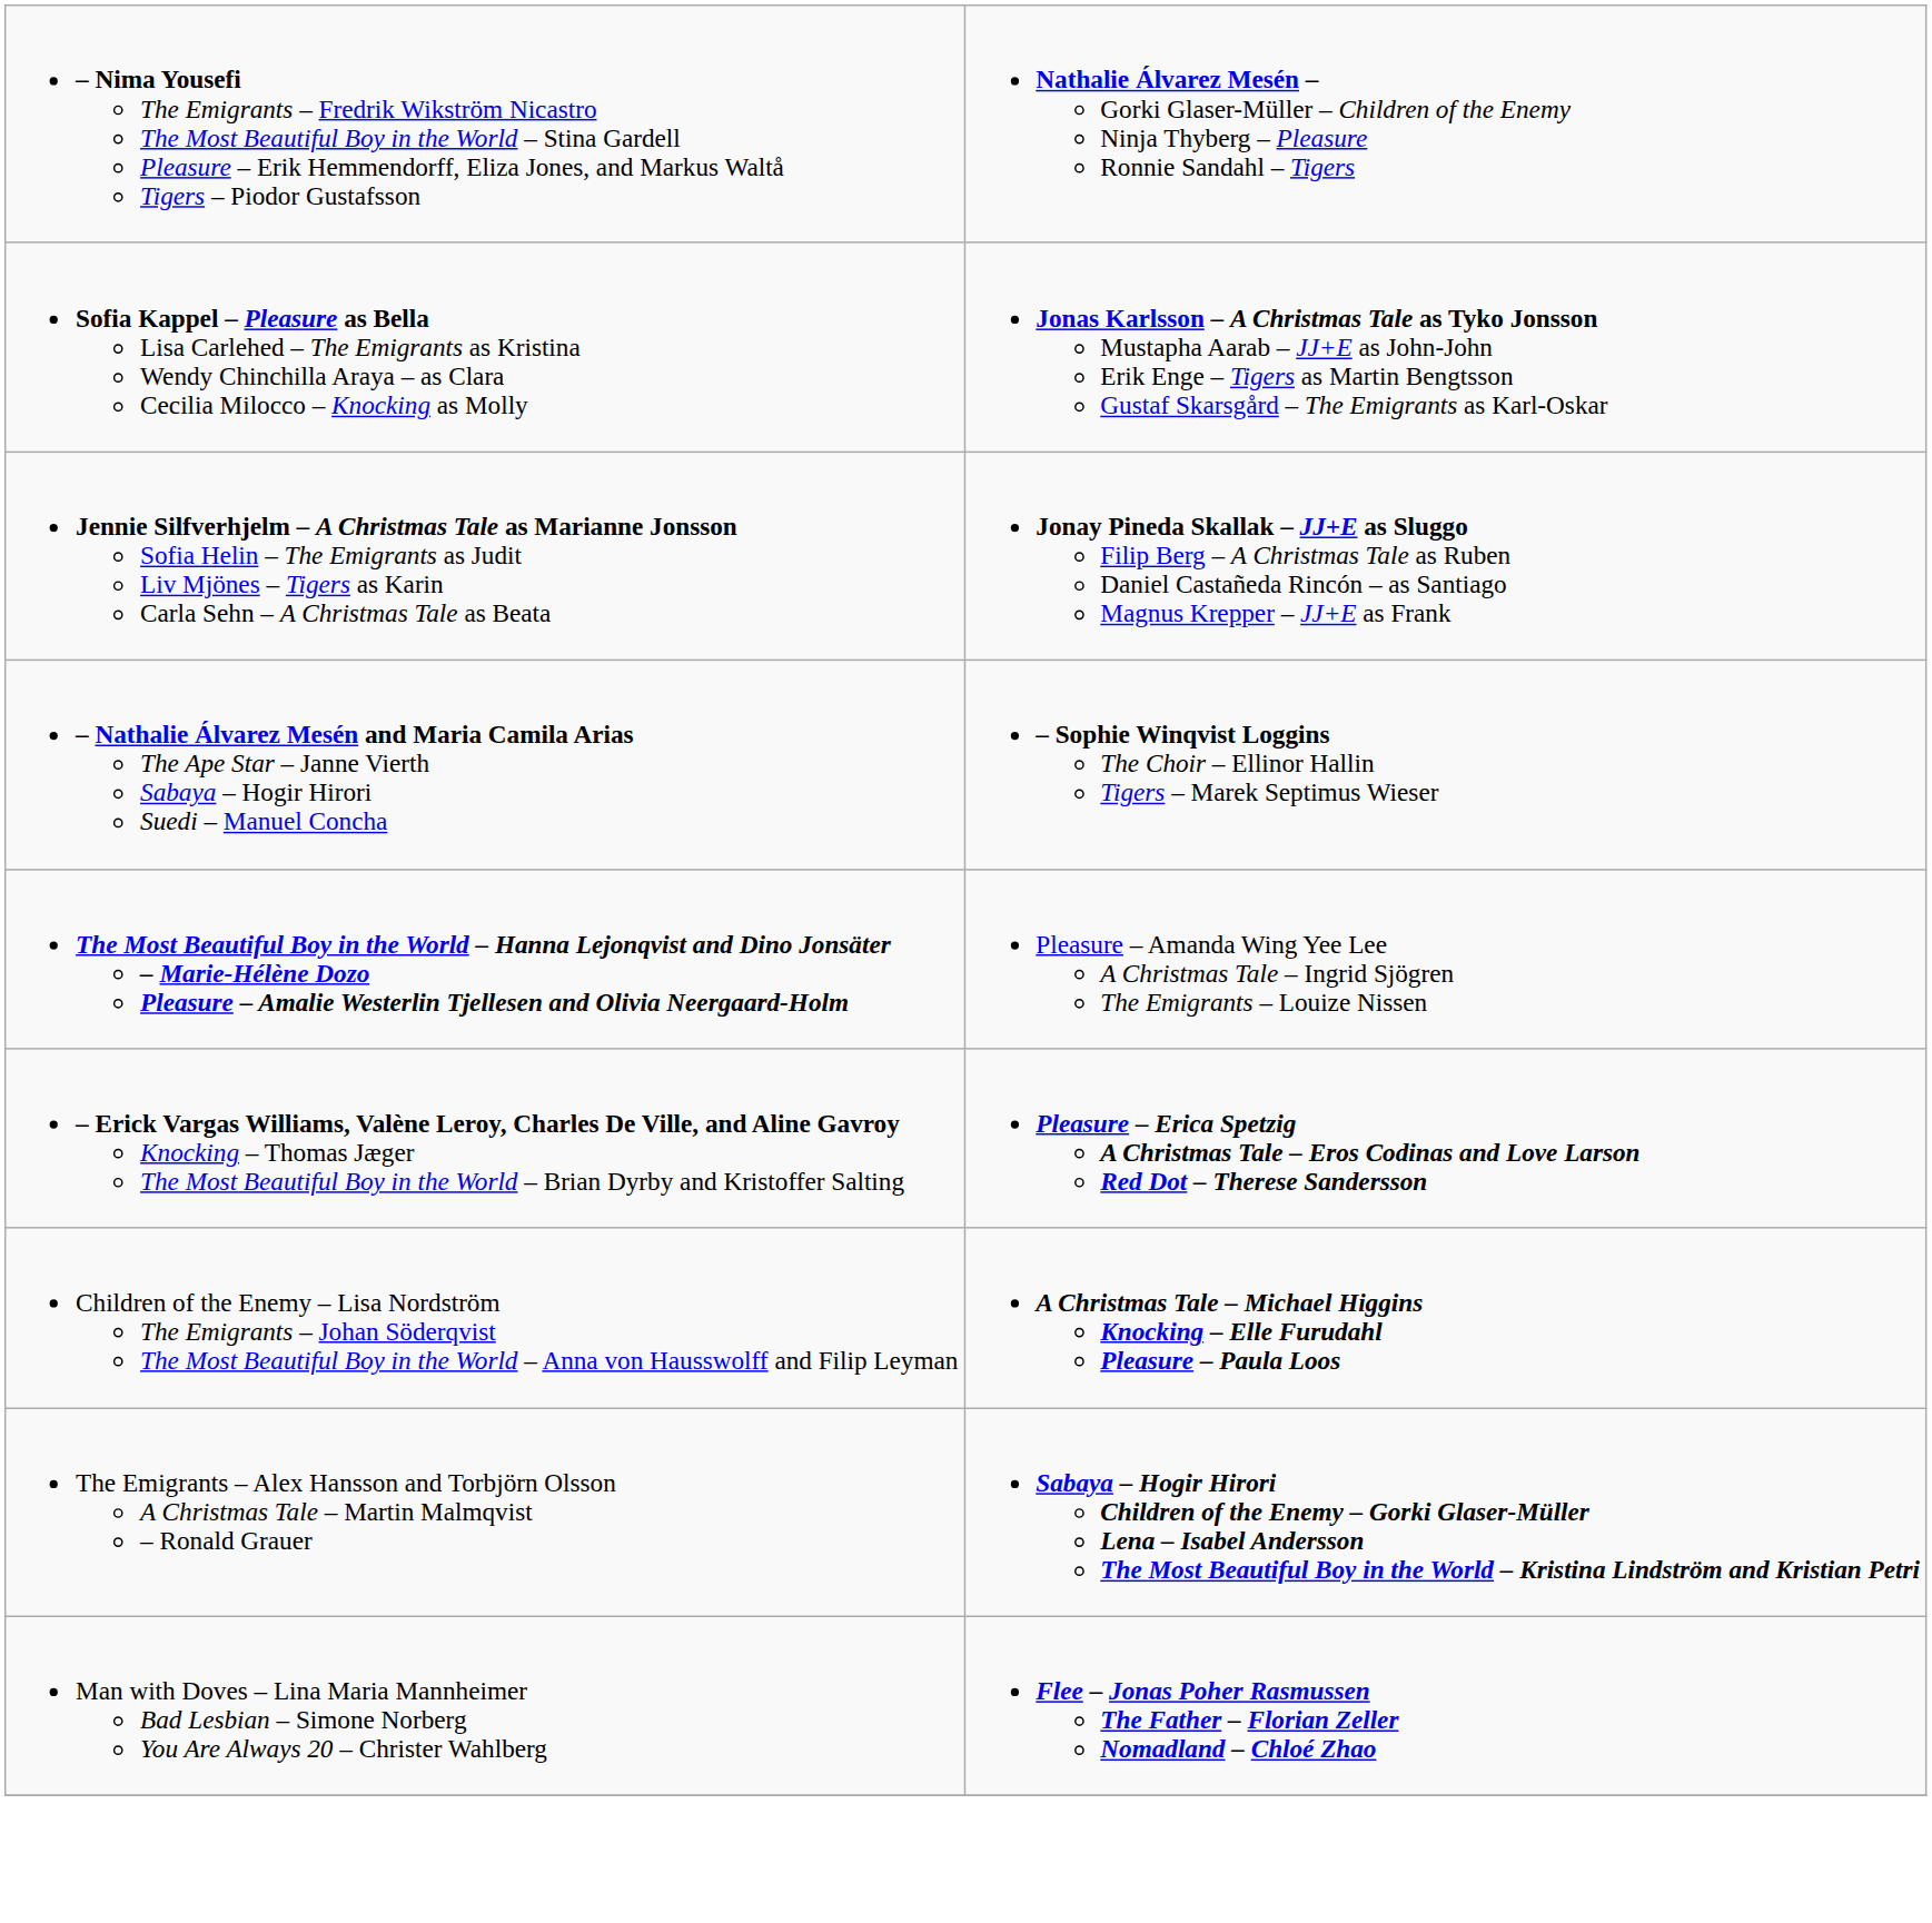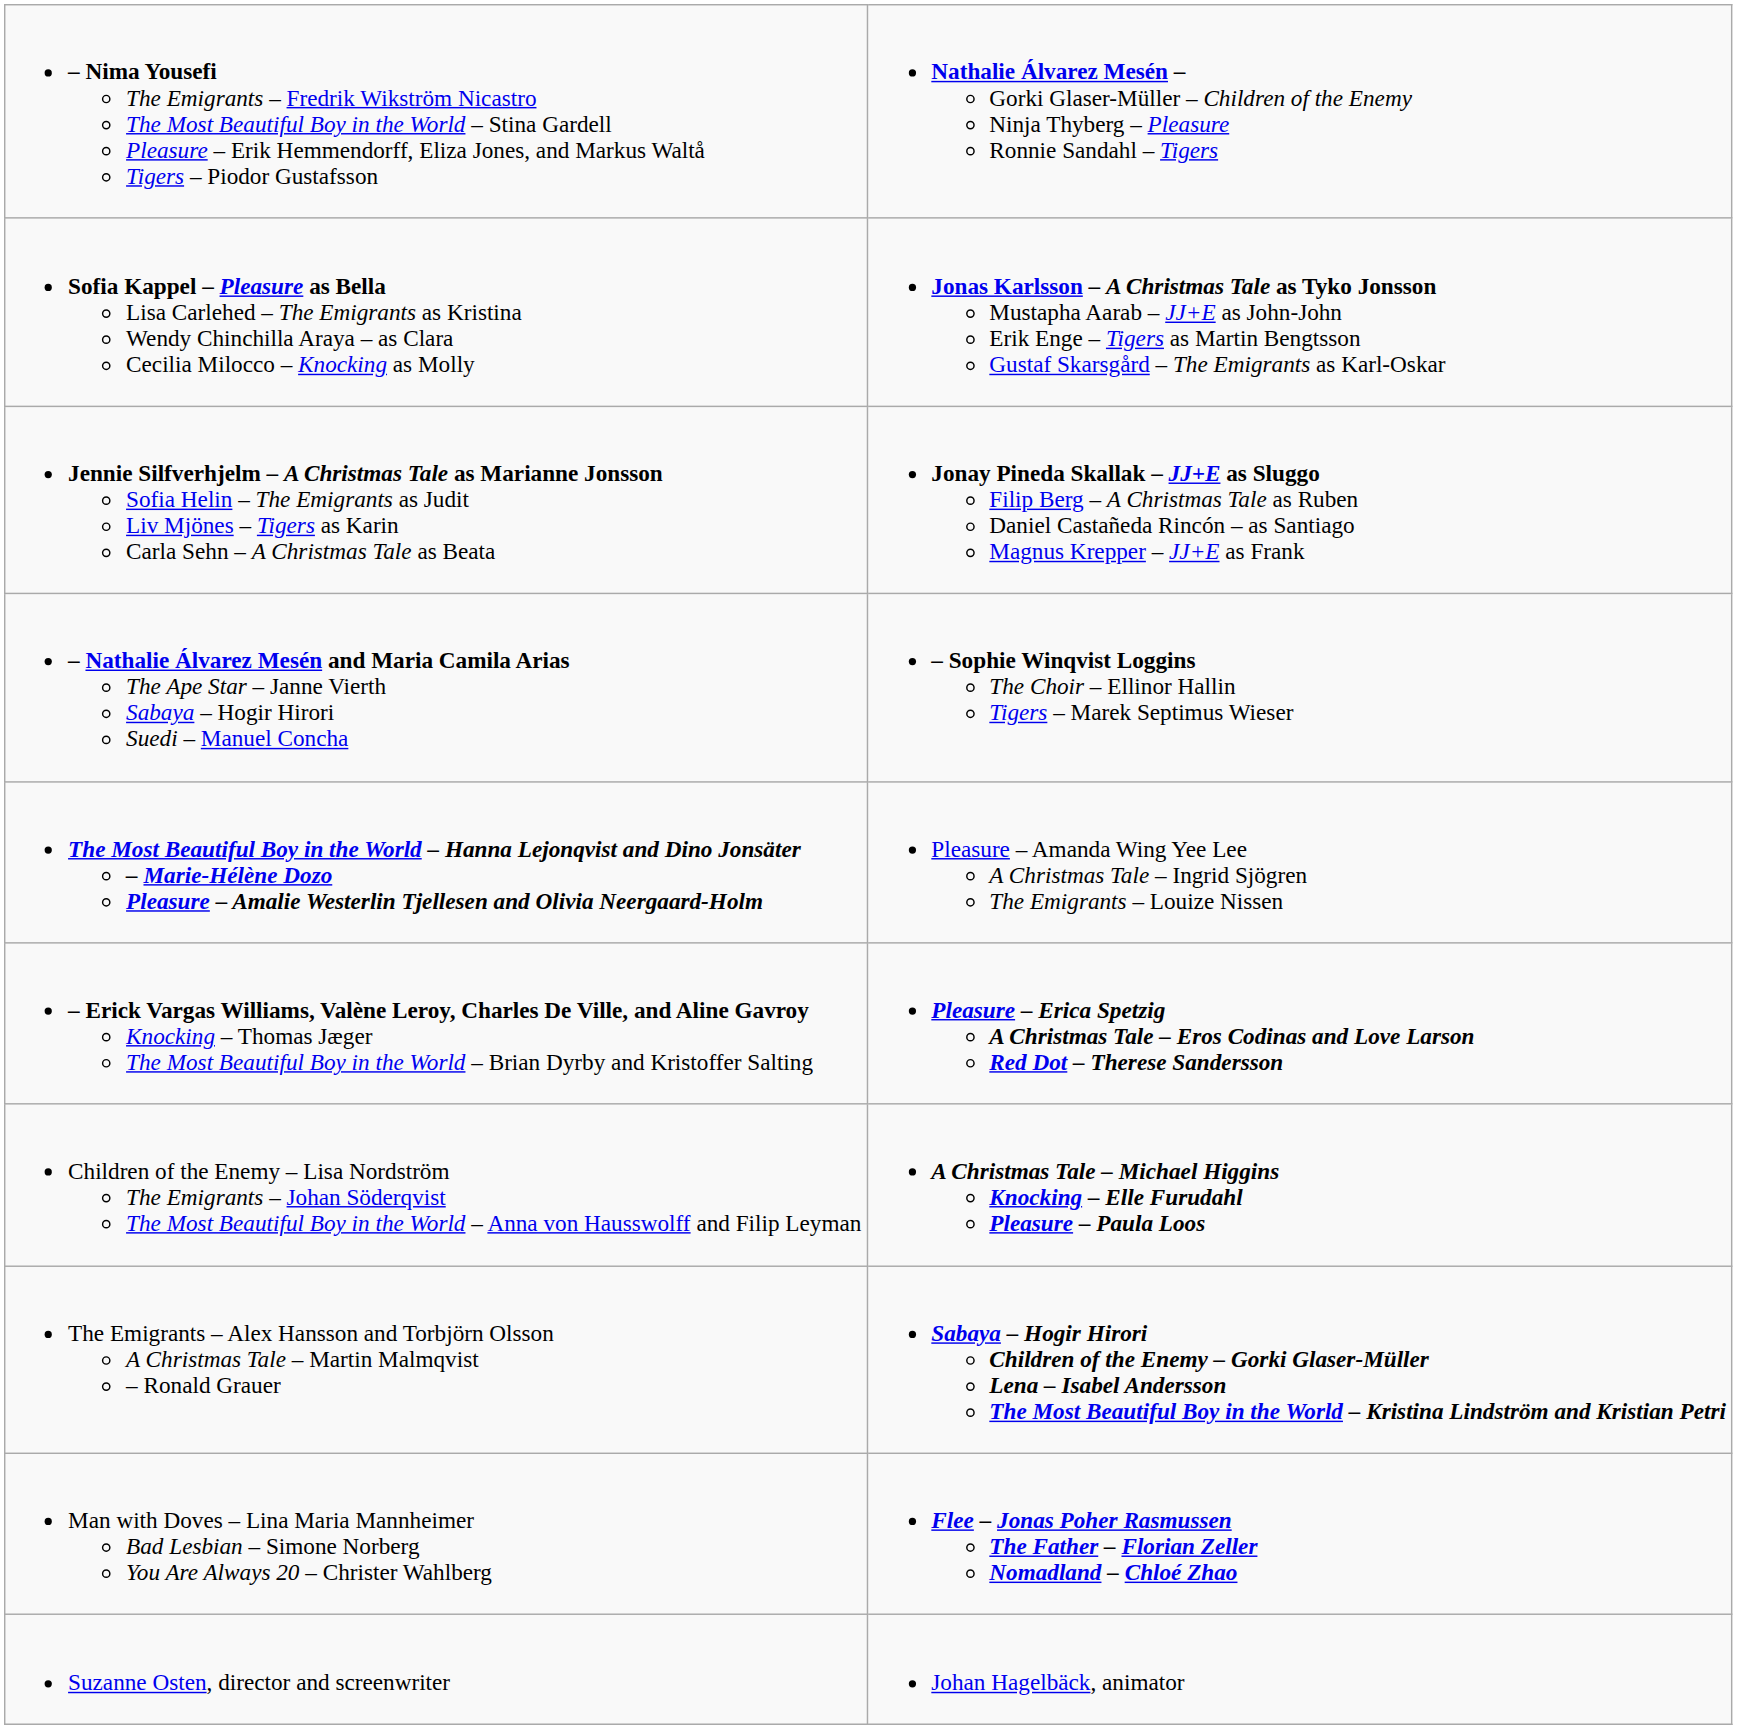+ row: Suzanne Osten, director and screenwriter | Johan Hagelbäck, animator
